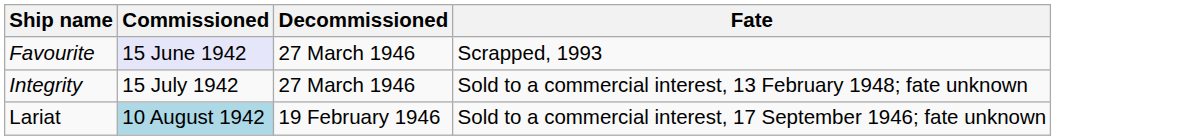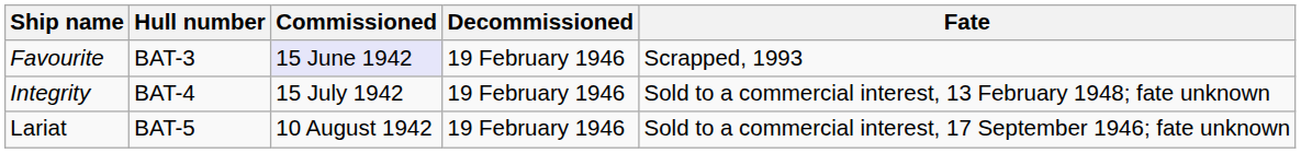+ column: Hull number | BAT-3 | BAT-4 | BAT-5
Favourite | Decommissioned: 27 March 1946 -> 19 February 1946
Integrity | Decommissioned: 27 March 1946 -> 19 February 1946
Lariat | Commissioned: lightblue background -> no background
